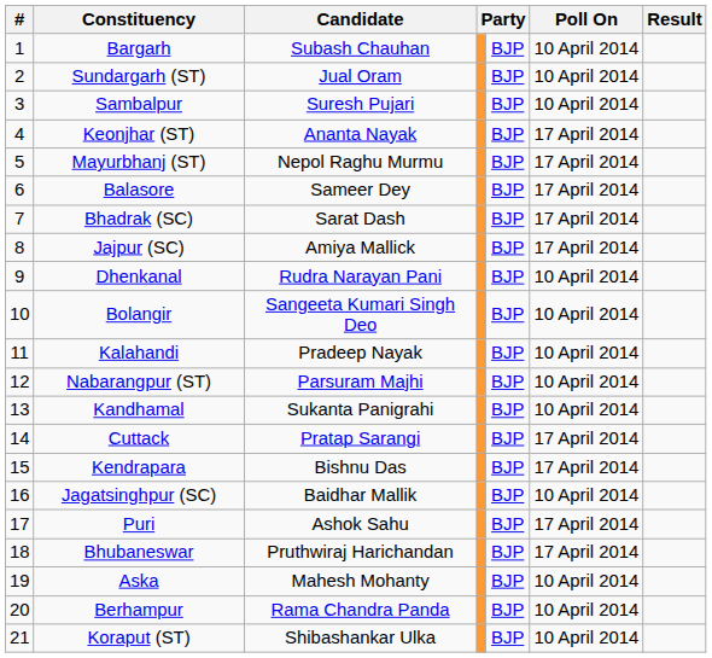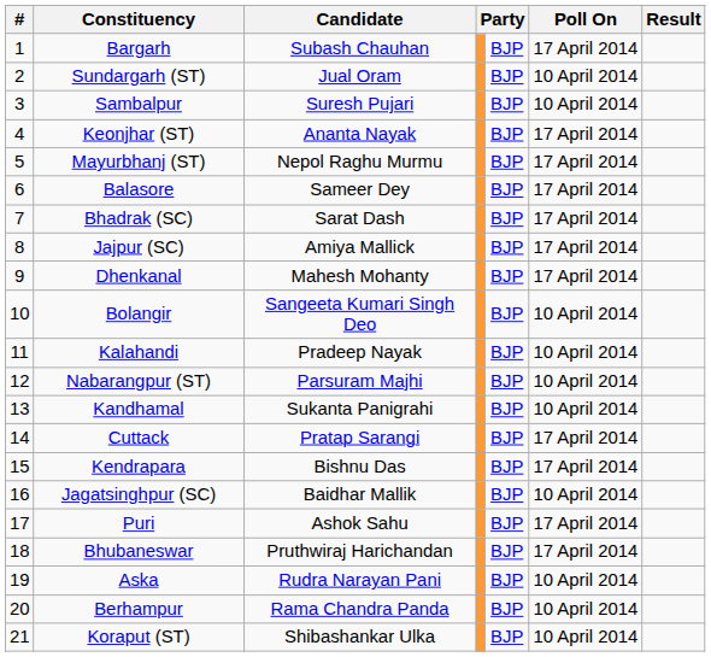Bargarh | Poll On: 10 April 2014 -> 17 April 2014
Dhenkanal | Candidate: Rudra Narayan Pani -> Mahesh Mohanty
Dhenkanal | Poll On: 10 April 2014 -> 17 April 2014
Aska | Candidate: Mahesh Mohanty -> Rudra Narayan Pani
